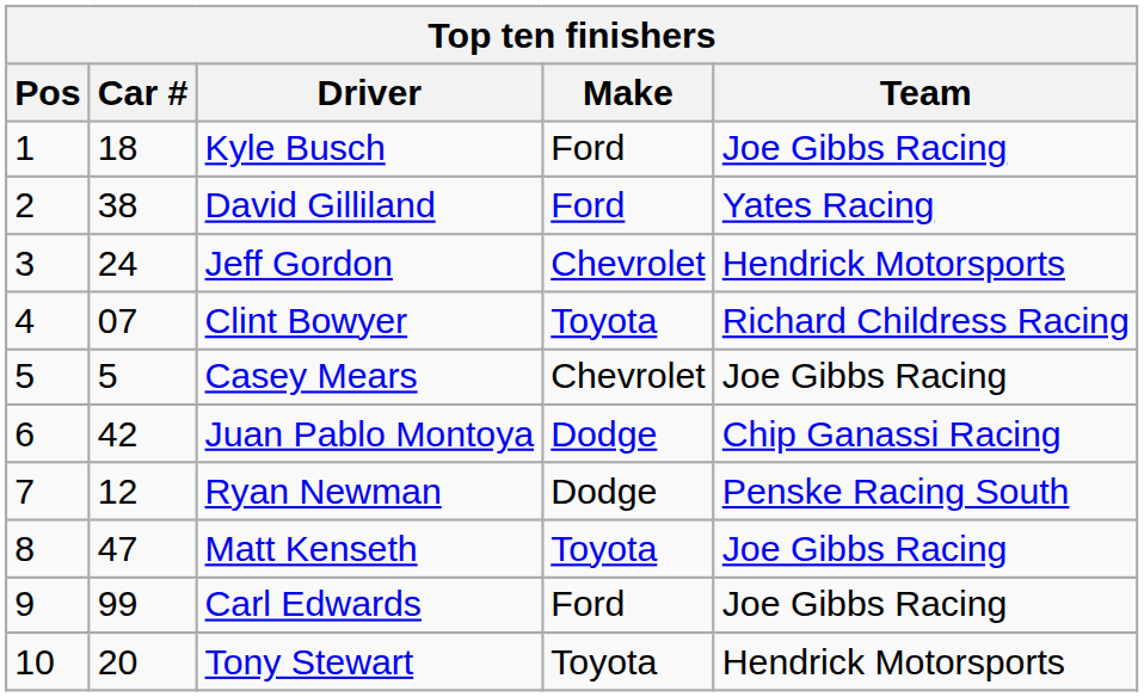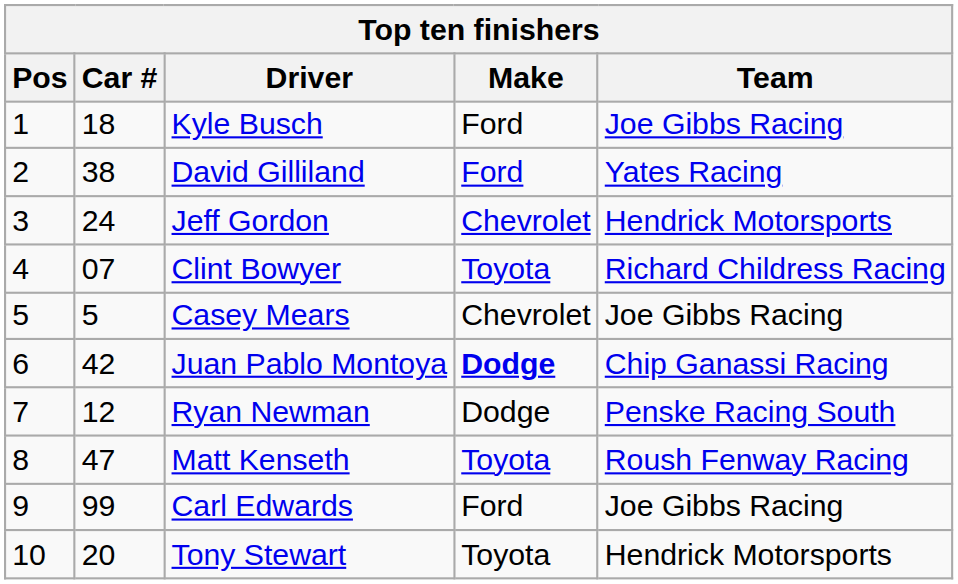Juan Pablo Montoya | Make: normal -> bold
Matt Kenseth | Team: Joe Gibbs Racing -> Roush Fenway Racing
